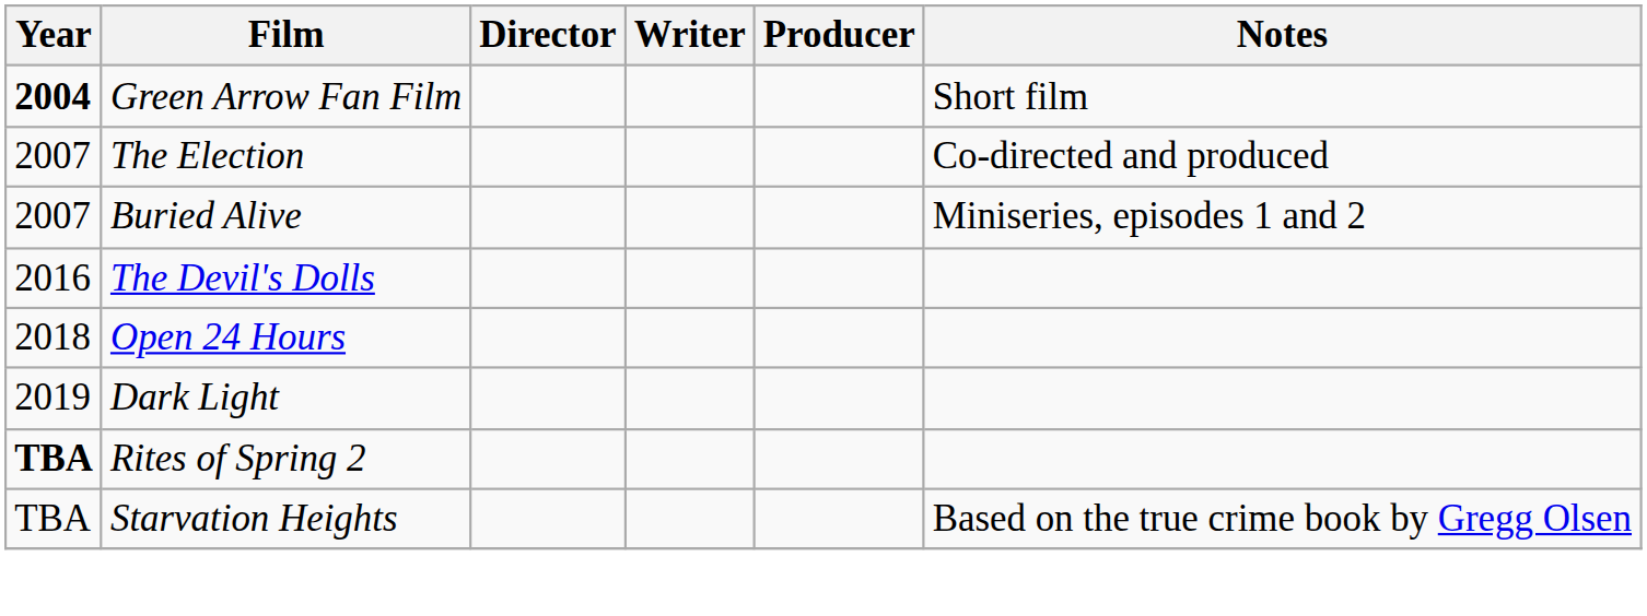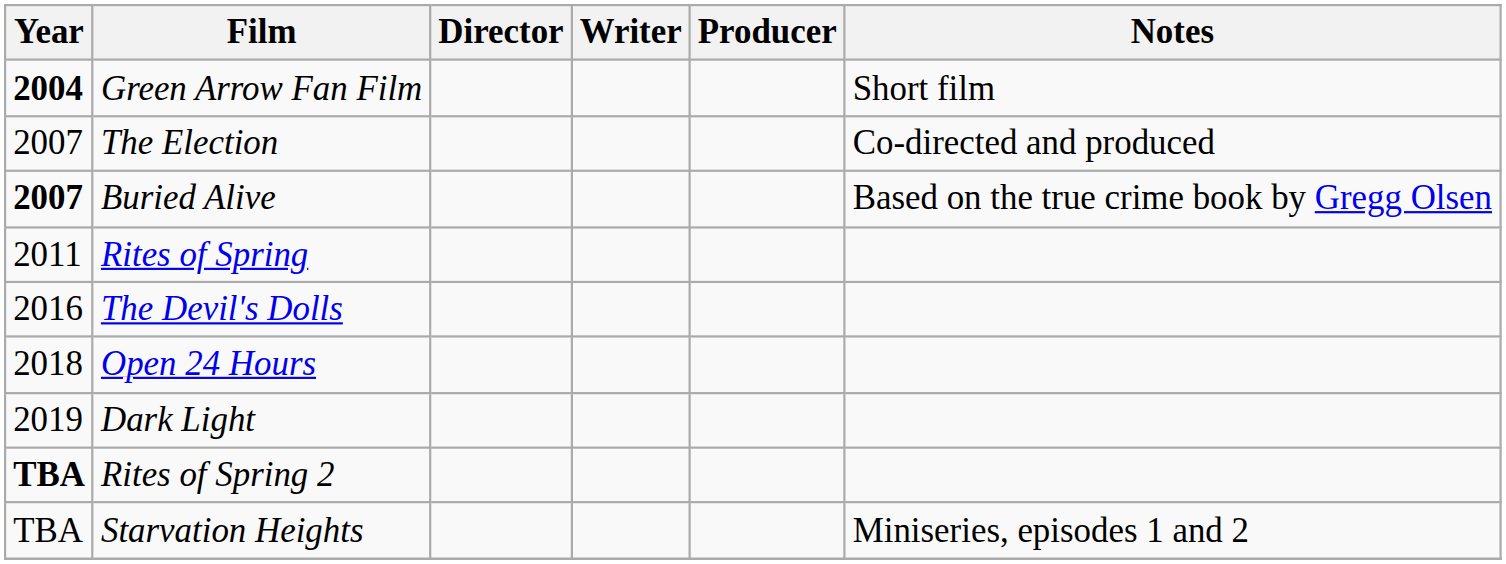Buried Alive | Year: normal -> bold
Buried Alive | Notes: Miniseries, episodes 1 and 2 -> Based on the true crime book by Gregg Olsen
+ row: 2011 | Rites of Spring
Starvation Heights | Notes: Based on the true crime book by Gregg Olsen -> Miniseries, episodes 1 and 2
